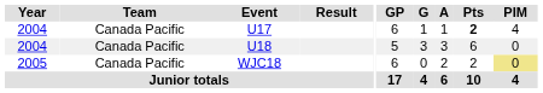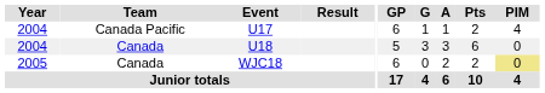U17 | Pts: bold -> normal
U18 | Team: Canada Pacific -> Canada
WJC18 | Team: Canada Pacific -> Canada
